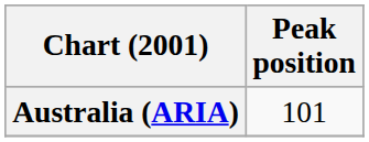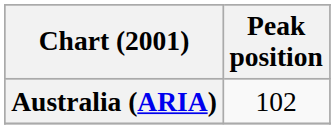Australia (ARIA) | Peak position: 101 -> 102
